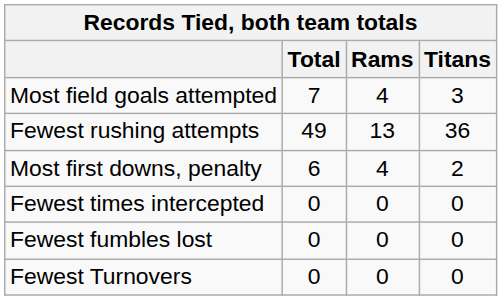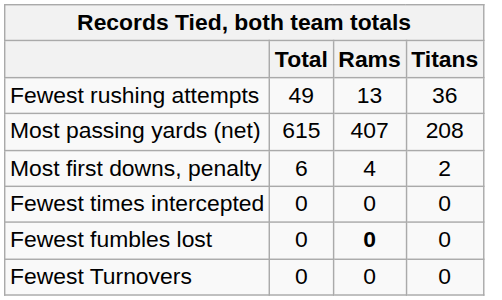- row: Most field goals attempted | 7 | 4 | 3
+ row: Most passing yards (net) | 615 | 407 | 208
Fewest fumbles lost | Rams: normal -> bold
